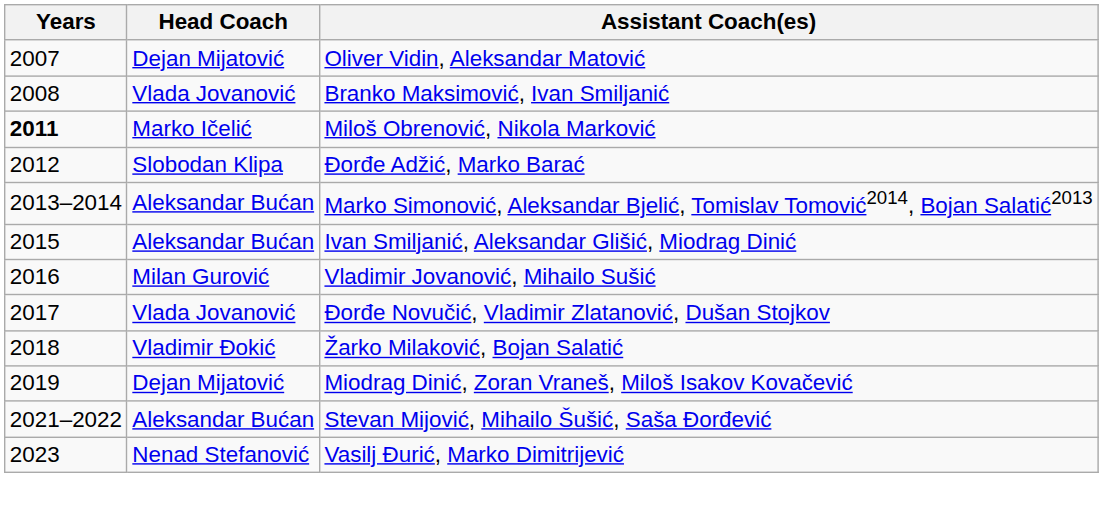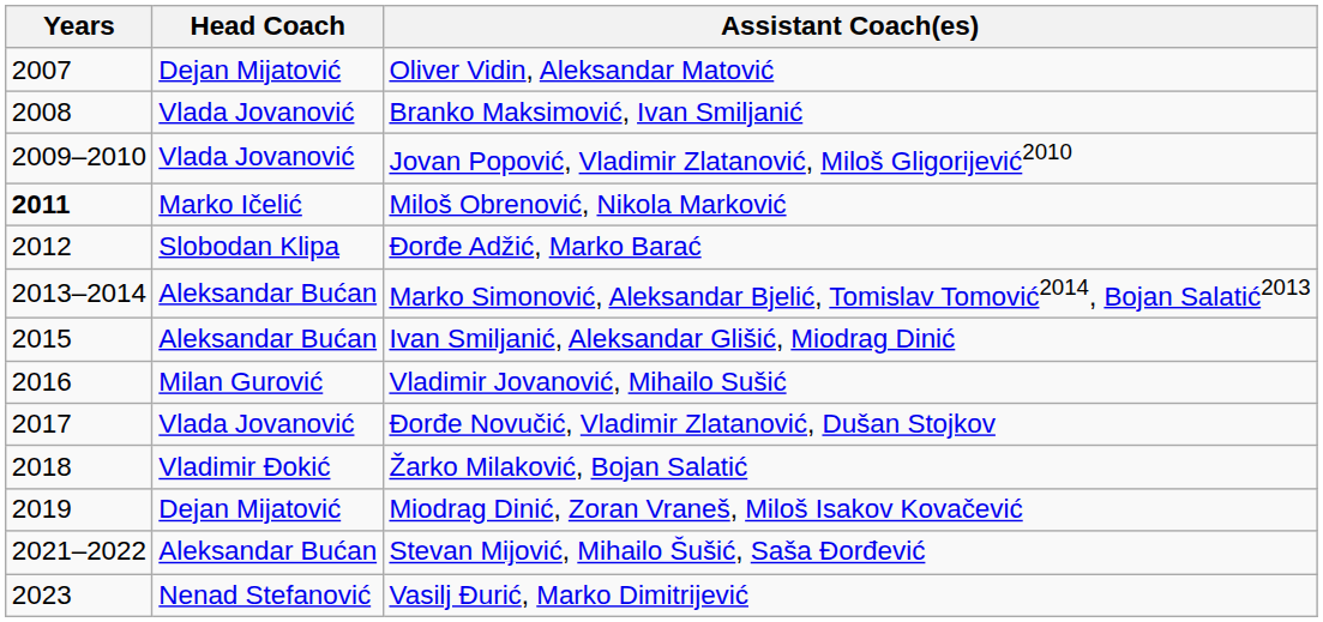+ row: 2009–2010 | Vlada Jovanović | Jovan Popović, Vladimir Zlatanović, Miloš Gligorijević2010
